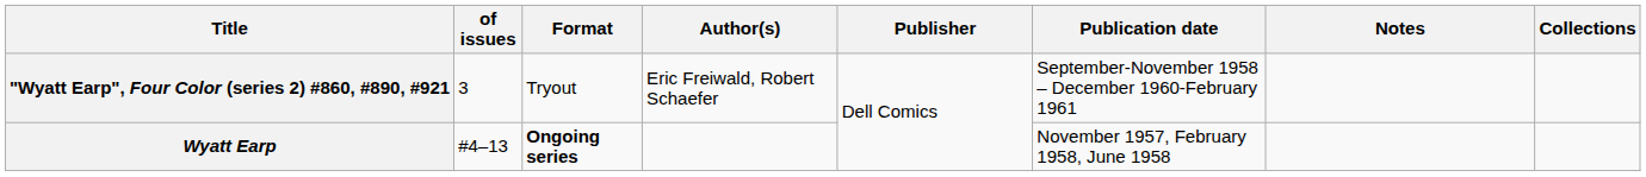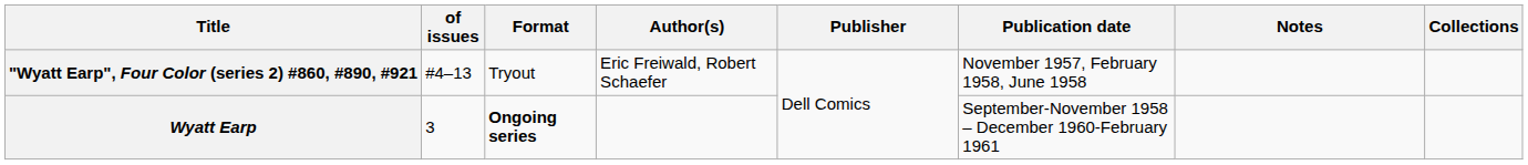"Wyatt Earp", Four Color (series 2) #860, #890, #921 | of issues: 3 -> #4–13
"Wyatt Earp", Four Color (series 2) #860, #890, #921 | Publication date: September-November 1958 – December 1960-February 1961 -> November 1957, February 1958, June 1958
Wyatt Earp | of issues: #4–13 -> 3
Wyatt Earp | Publication date: November 1957, February 1958, June 1958 -> September-November 1958 – December 1960-February 1961
